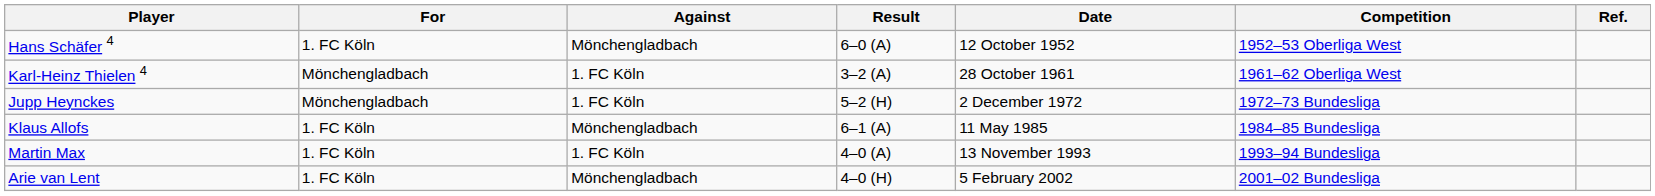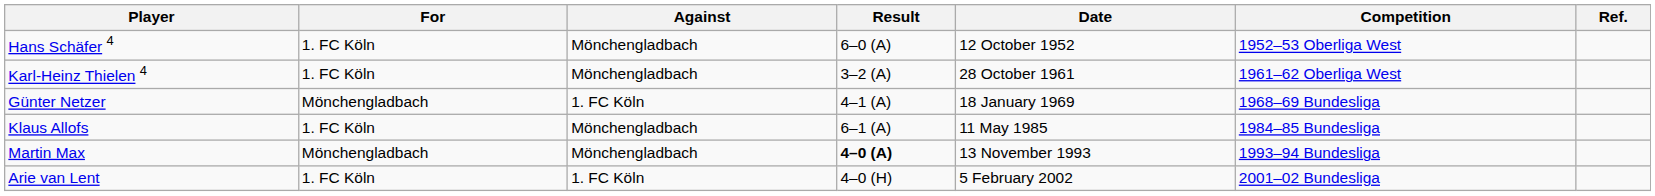Karl-Heinz Thielen 4 | For: Mönchengladbach -> 1. FC Köln
Karl-Heinz Thielen 4 | Against: 1. FC Köln -> Mönchengladbach
+ row: Günter Netzer | Mönchengladbach | 1. FC Köln | 4–1 (A) | 18 January 1969 | 1968–69 Bundesliga
- row: Jupp Heynckes | Mönchengladbach | 1. FC Köln | 5–2 (H) | 2 December 1972 | 1972–73 Bundesliga
Martin Max | For: 1. FC Köln -> Mönchengladbach
Martin Max | Against: 1. FC Köln -> Mönchengladbach
Martin Max | Result: normal -> bold
Arie van Lent | Against: Mönchengladbach -> 1. FC Köln
